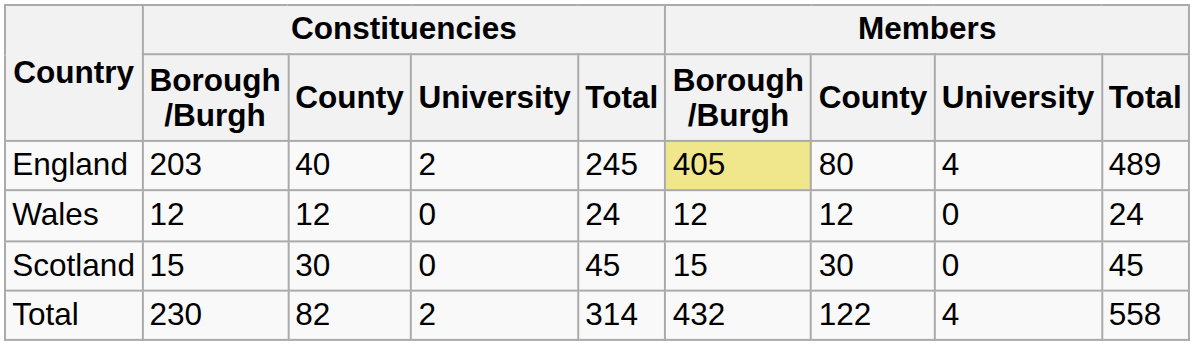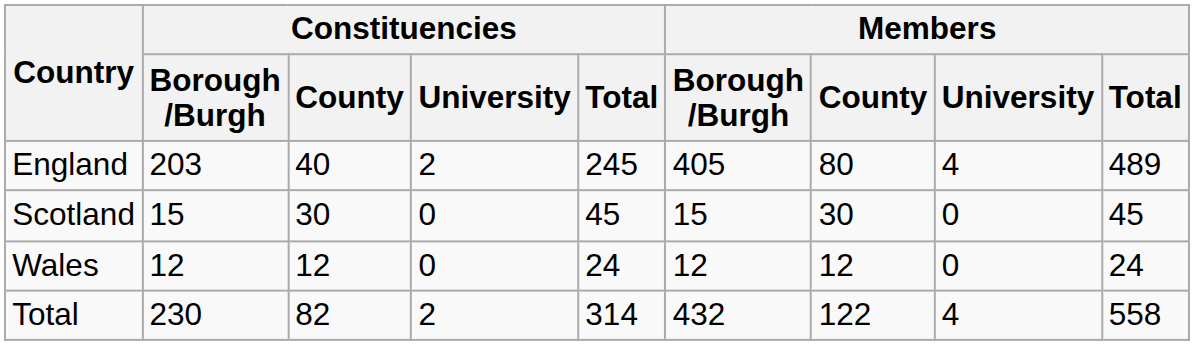England | Members / Borough /Burgh: khaki background -> no background
rows swapped: Wales <-> Scotland
